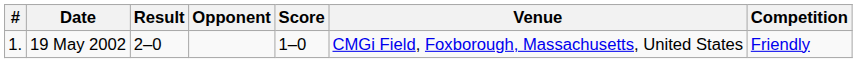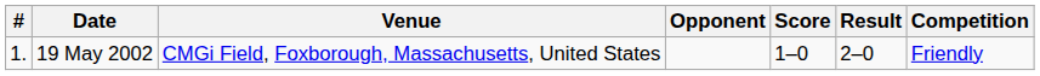columns swapped: Venue <-> Result
